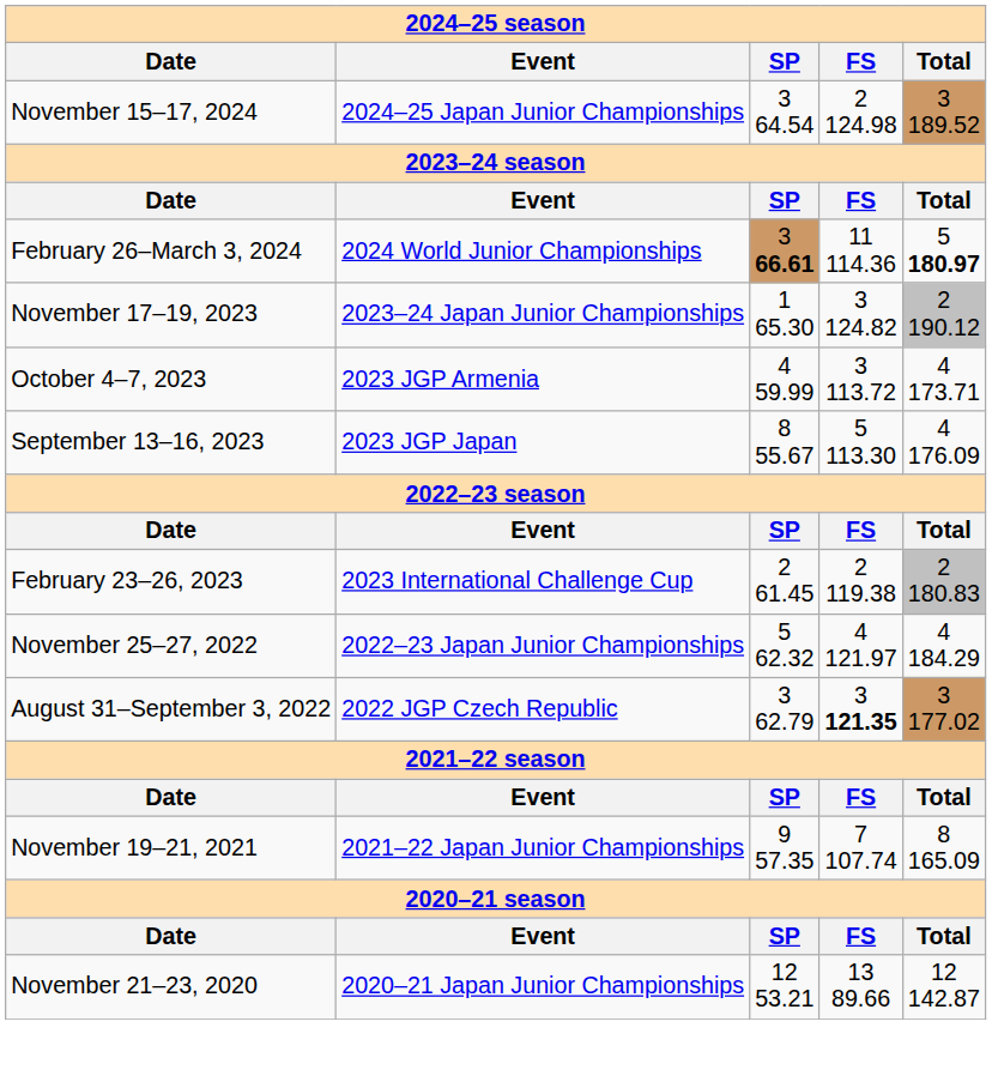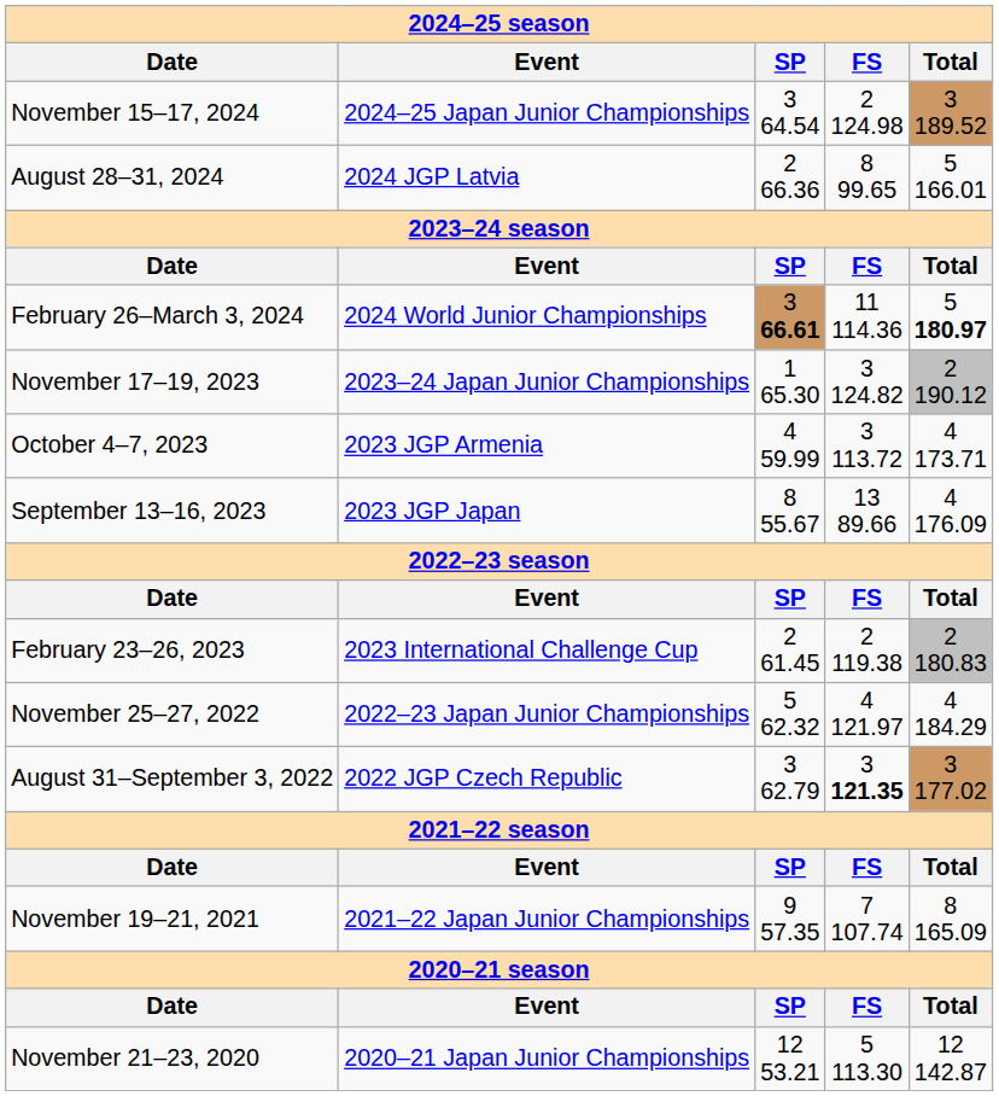+ row: August 28–31, 2024 | 2024 JGP Latvia | 2 66.36 | 8 99.65 | 5 166.01
September 13–16, 2023 | FS: 5 113.30 -> 13 89.66
November 21–23, 2020 | FS: 13 89.66 -> 5 113.30
